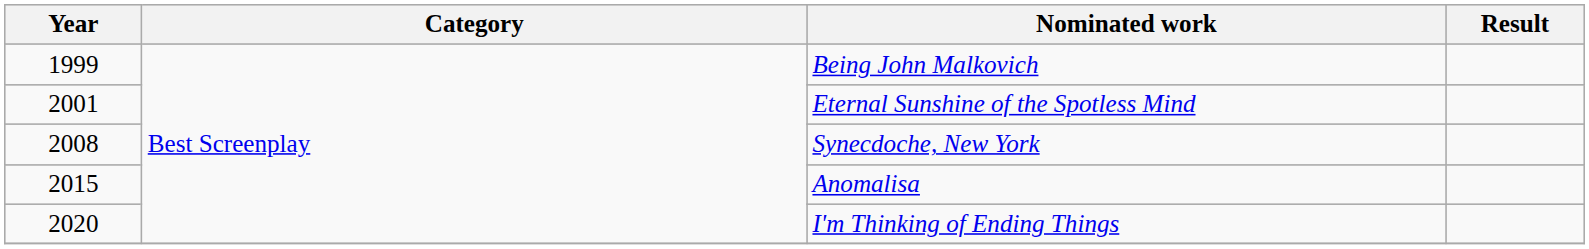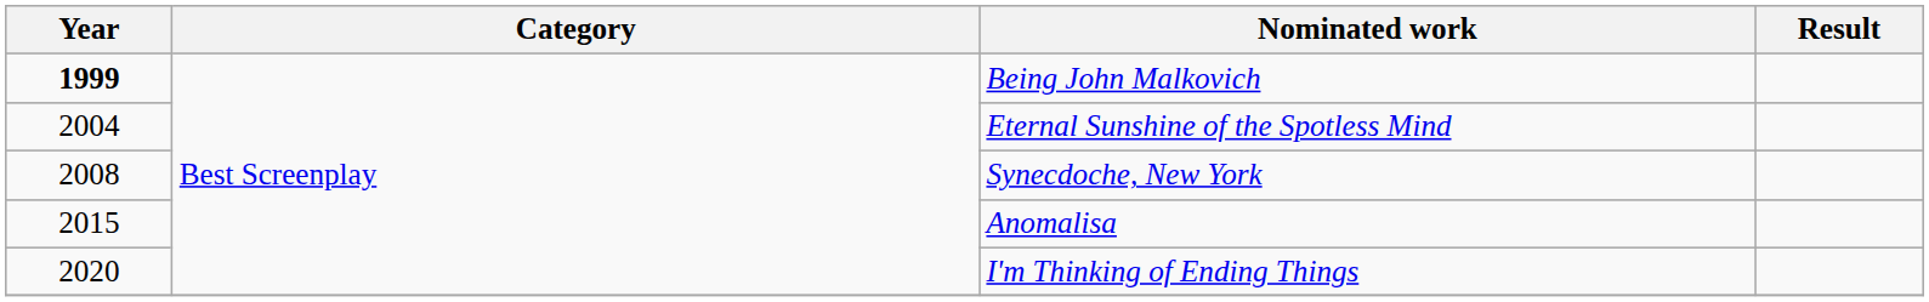Being John Malkovich | Year: normal -> bold
Eternal Sunshine of the Spotless Mind | Year: 2001 -> 2004
